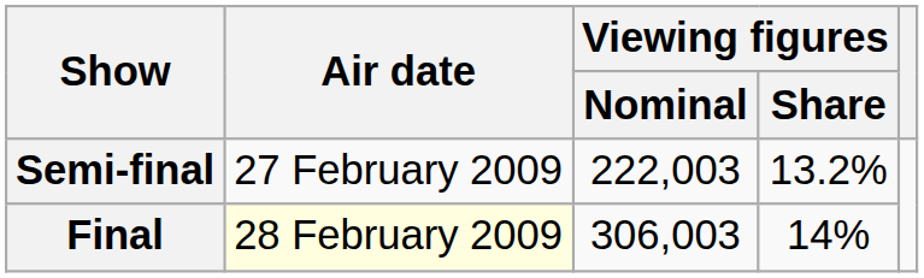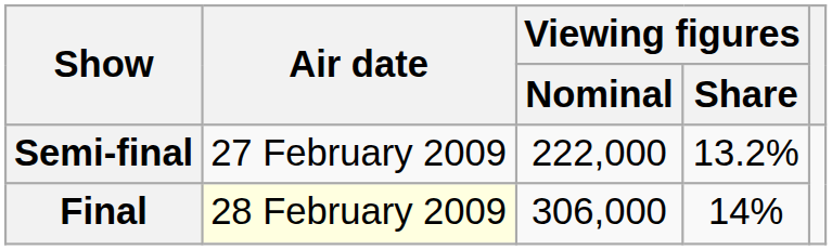Semi-final | Viewing figures / Nominal: 222,003 -> 222,000
Final | Viewing figures / Nominal: 306,003 -> 306,000
